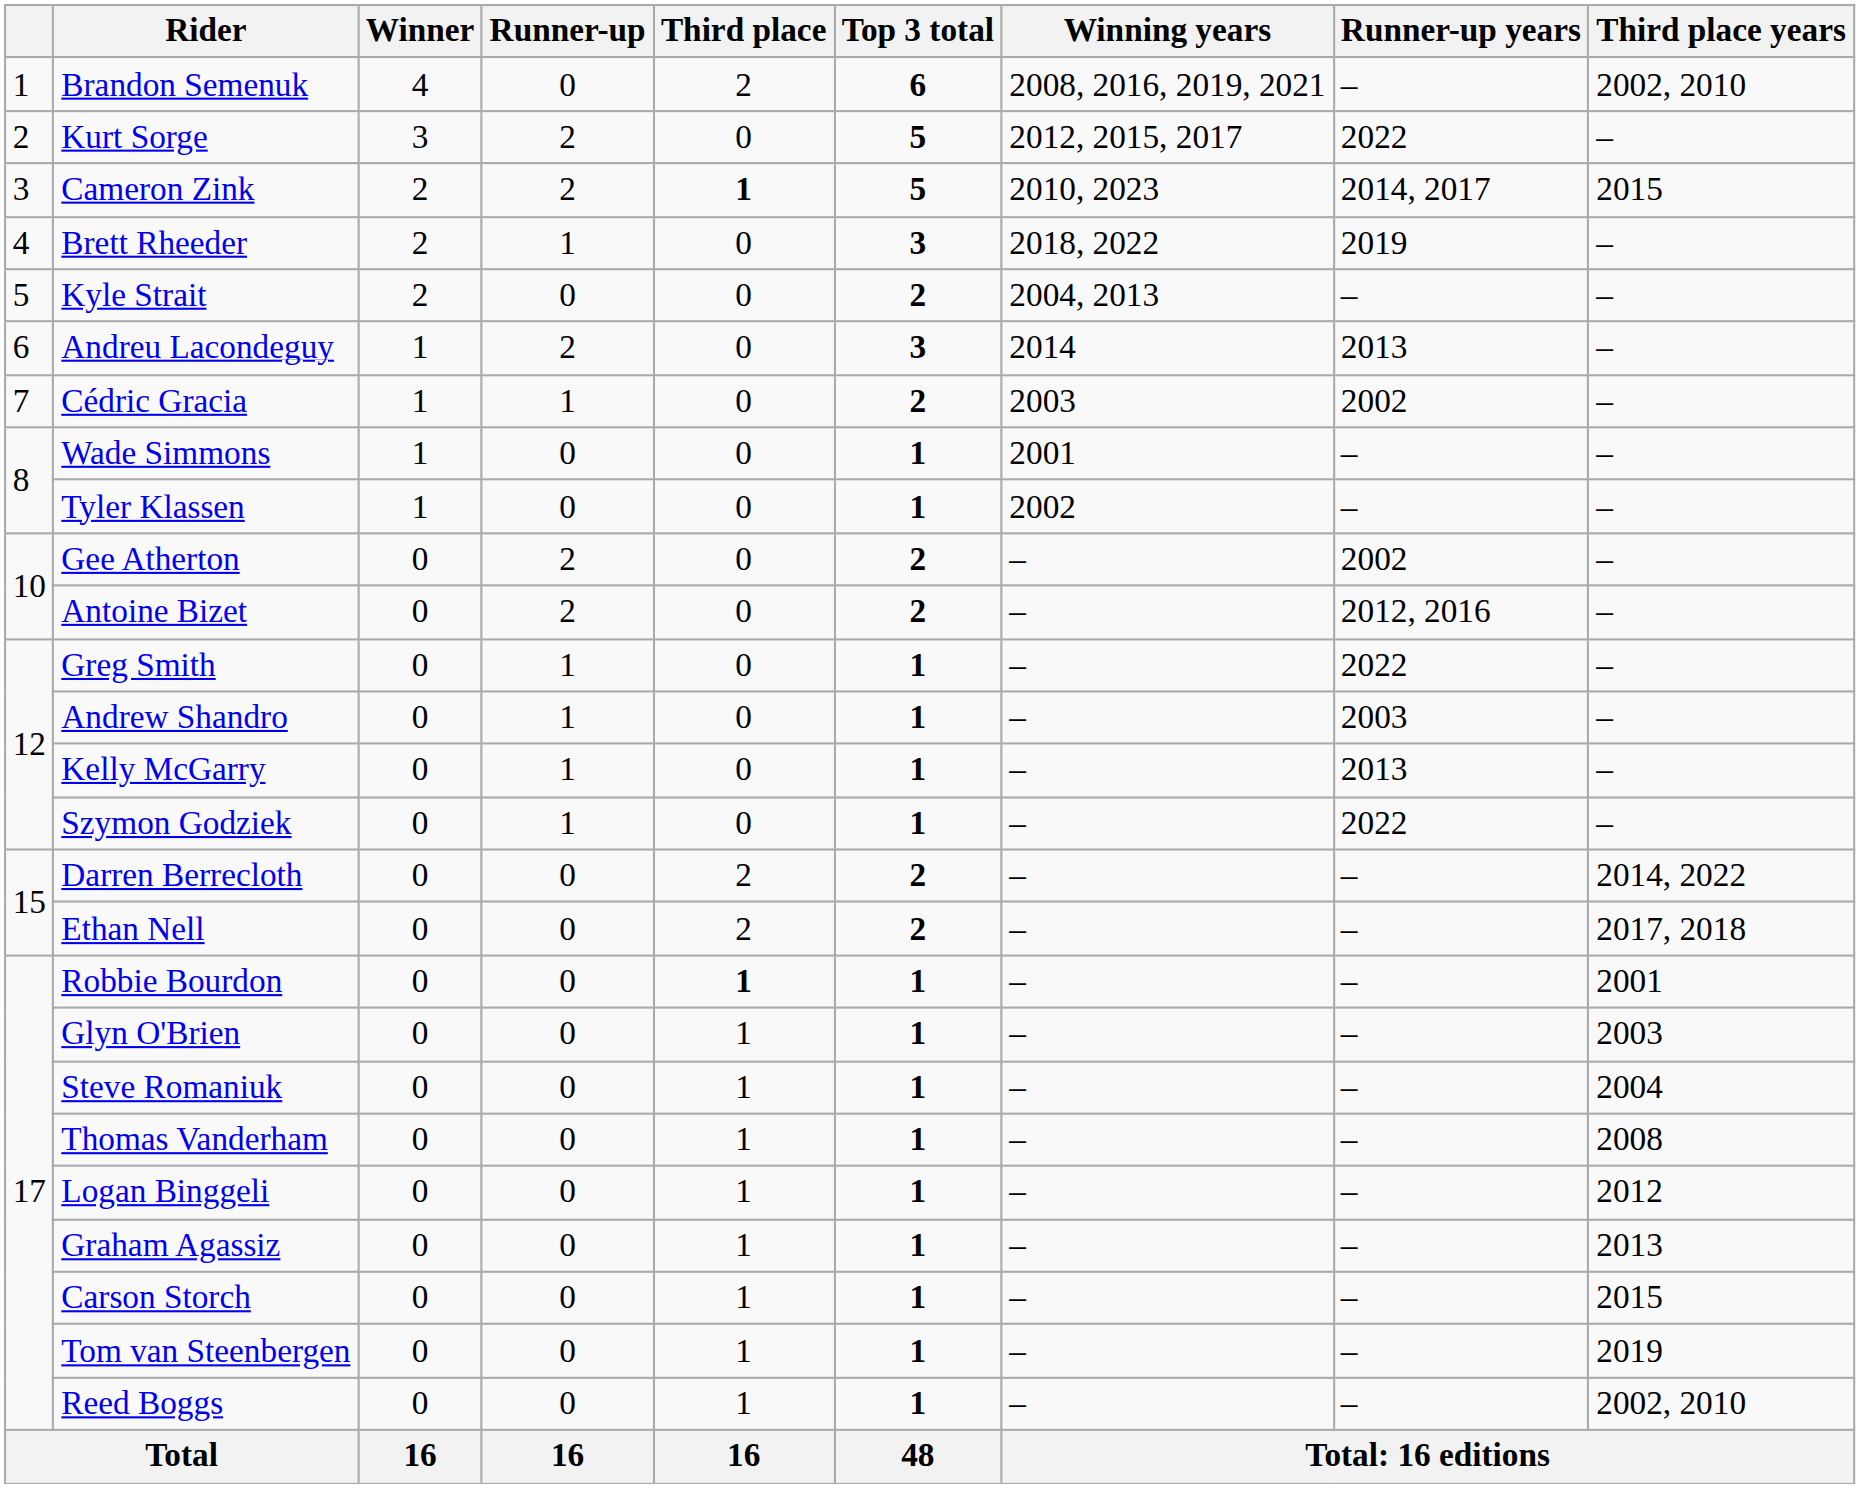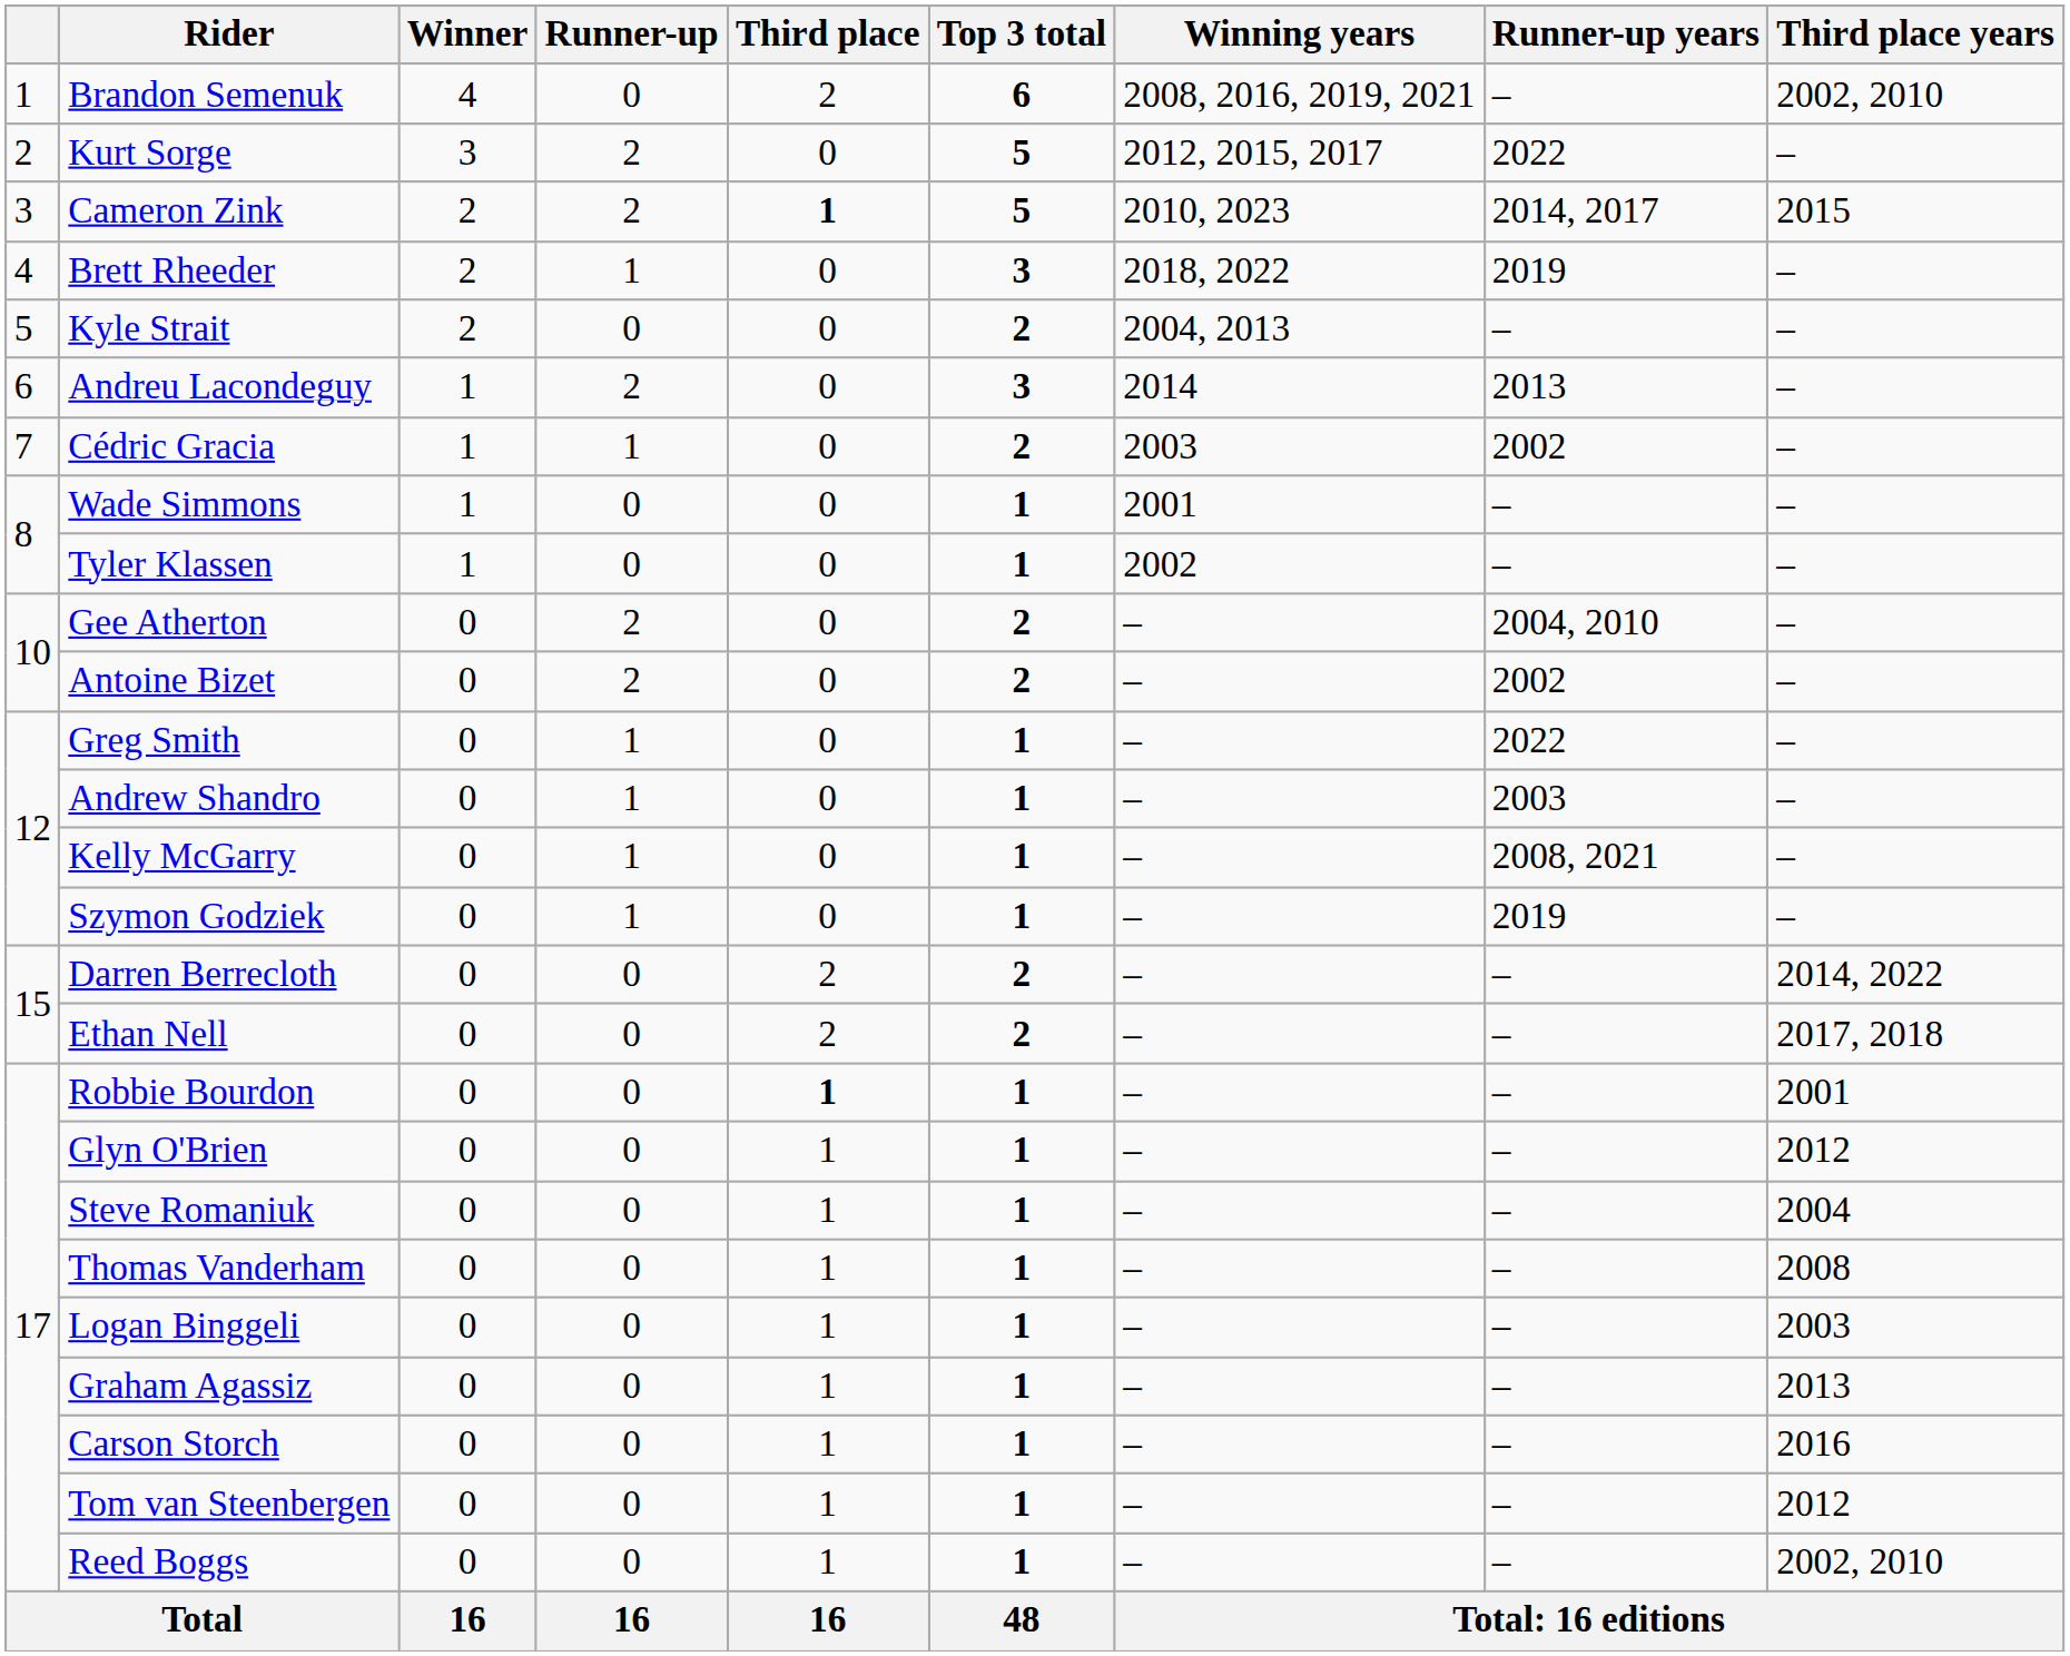Gee Atherton | Runner-up years: 2002 -> 2004, 2010
Antoine Bizet | Runner-up years: 2012, 2016 -> 2002
Kelly McGarry | Runner-up years: 2013 -> 2008, 2021
Szymon Godziek | Runner-up years: 2022 -> 2019
Glyn O'Brien | Third place years: 2003 -> 2012
Logan Binggeli | Third place years: 2012 -> 2003
Carson Storch | Third place years: 2015 -> 2016
Tom van Steenbergen | Third place years: 2019 -> 2012
